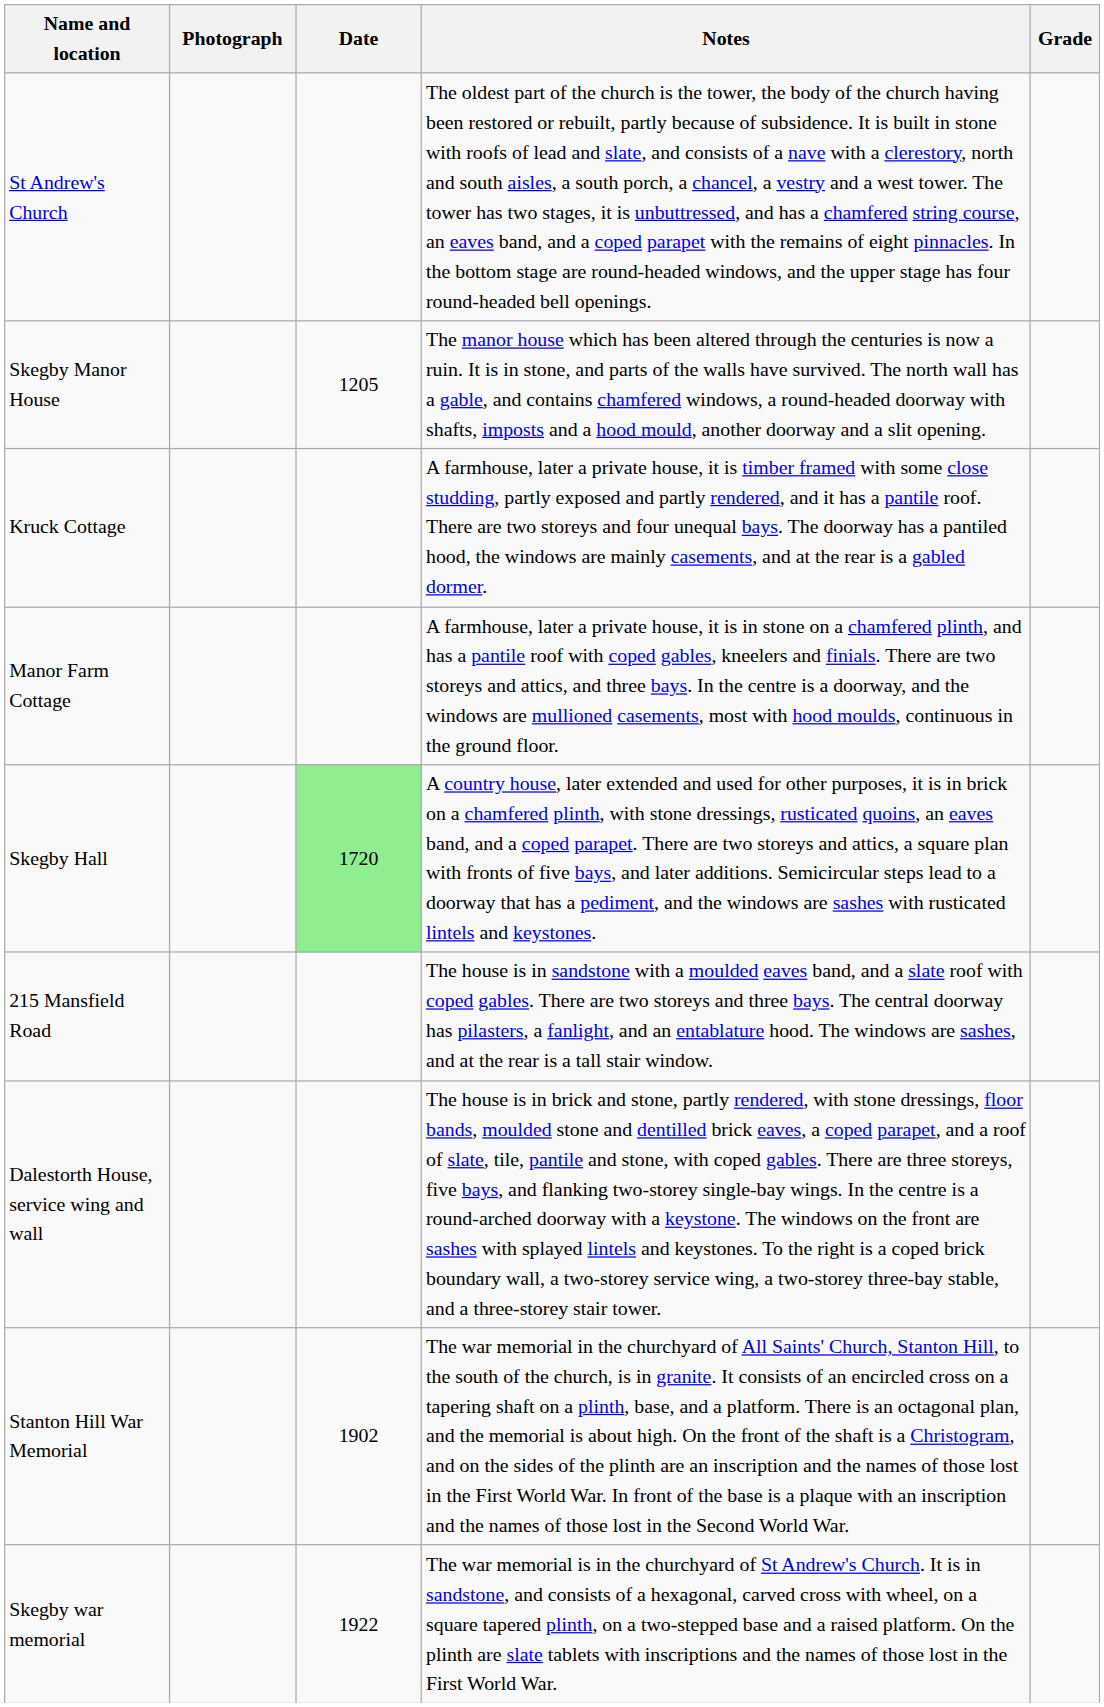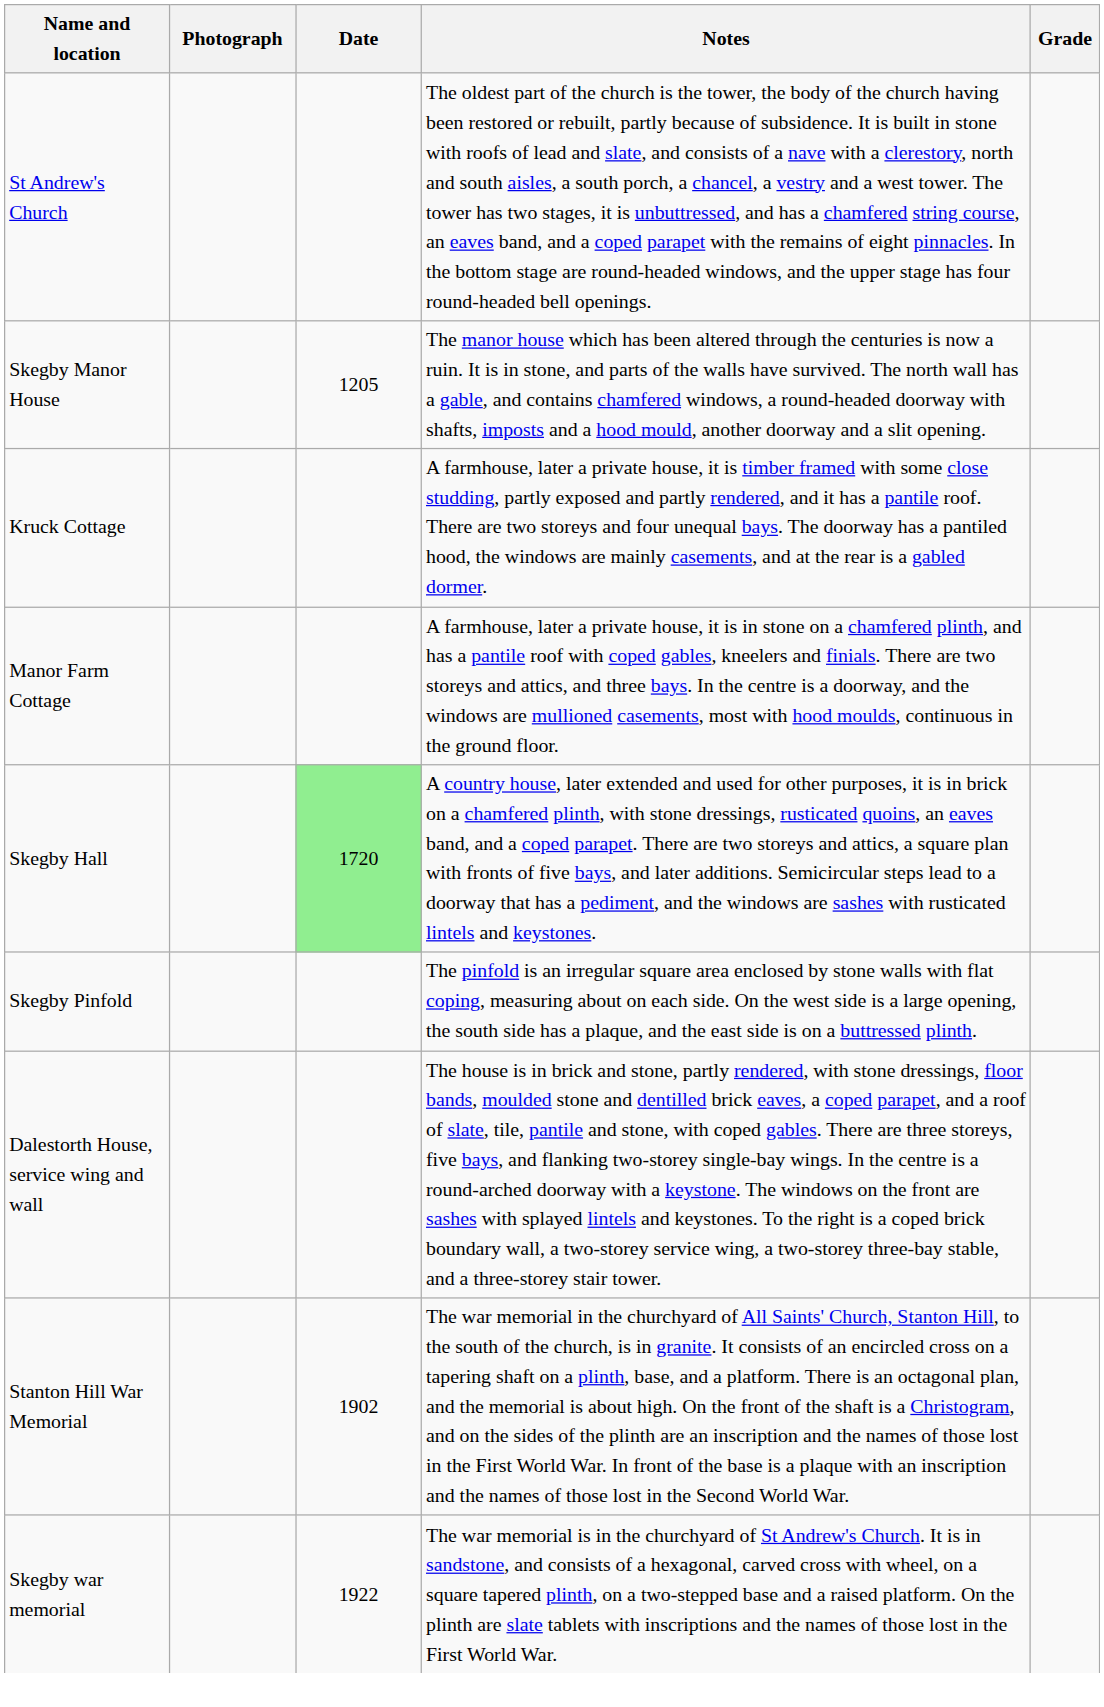+ row: Skegby Pinfold | The pinfold is an irregular square area enclosed by stone walls with flat coping, measuring about on each side. On the west side is a large opening, the south side has a plaque, and the east side is on a buttressed plinth.
- row: 215 Mansfield Road | The house is in sandstone with a moulded eaves band, and a slate roof with coped gables. There are two storeys and three bays. The central doorway has pilasters, a fanlight, and an entablature hood. The windows are sashes, and at the rear is a tall stair window.
